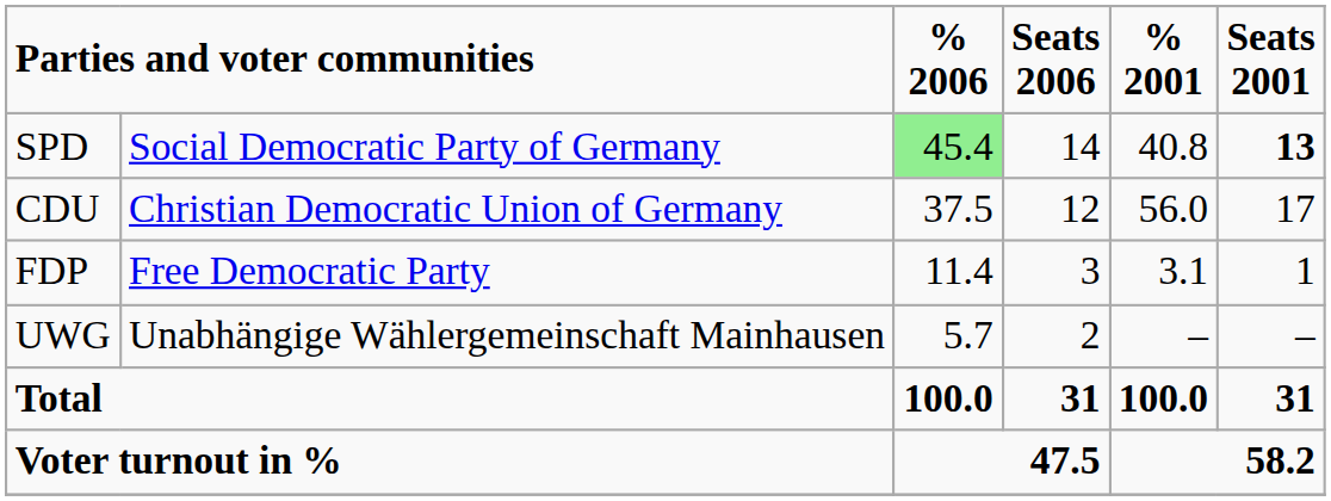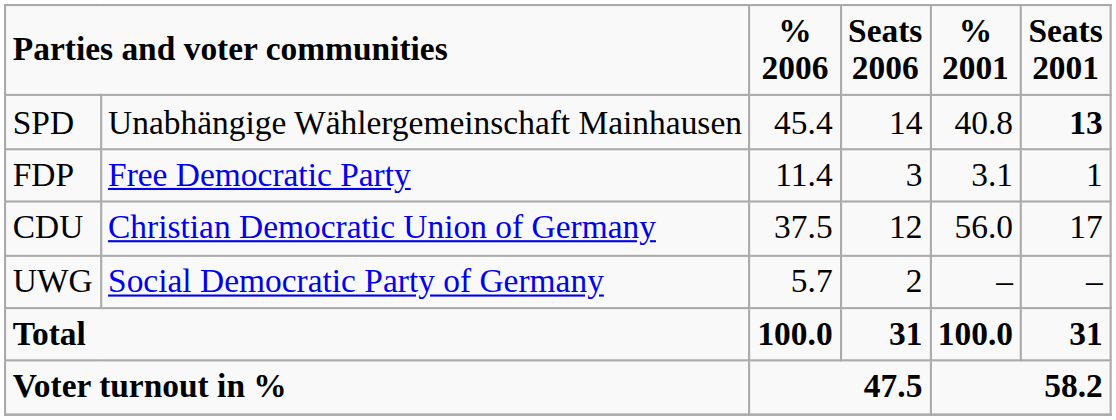SPD | column 2: Social Democratic Party of Germany -> Unabhängige Wählergemeinschaft Mainhausen
SPD | % 2006: lightgreen background -> no background
rows swapped: CDU <-> FDP
UWG | column 2: Unabhängige Wählergemeinschaft Mainhausen -> Social Democratic Party of Germany
